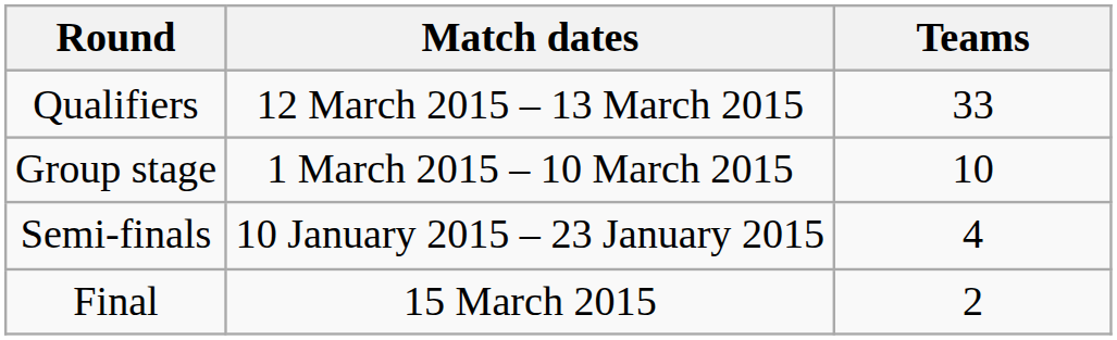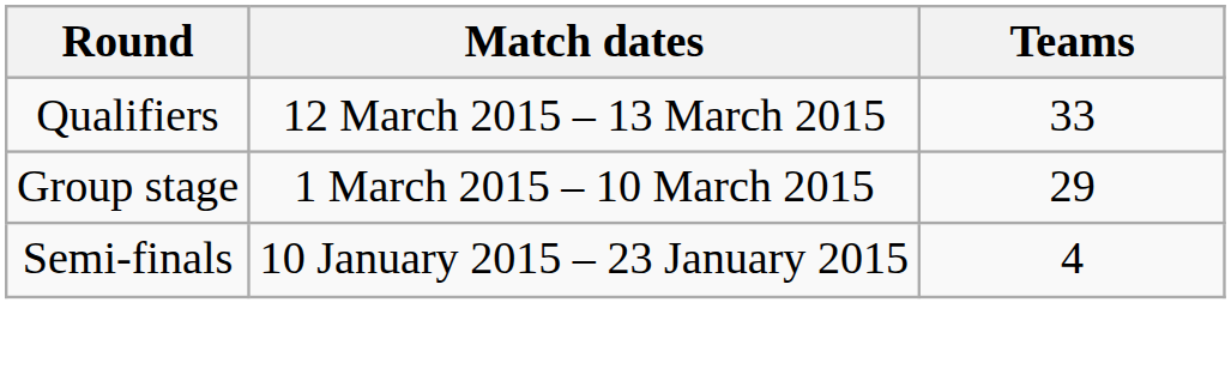Group stage | Teams: 10 -> 29
- row: Final | 15 March 2015 | 2
